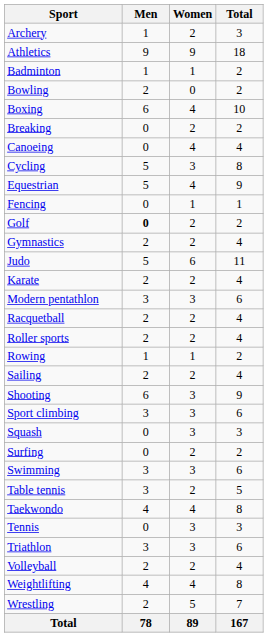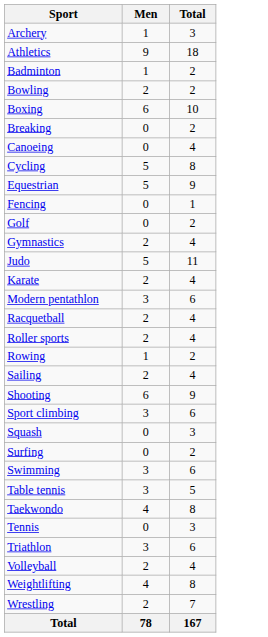- column: Women | 2 | 9 | 1 | 0 | 4 | 2 | 4 | 3 | 4 | 1 | 2 | 2 | 6 | 2 | 3 | 2 | 2 | 1 | 2 | 3 | 3 | 3 | 2 | 3 | 2 | 4 | 3 | 3 | 2 | 4 | 5 | 89
Golf | Men: bold -> normal
